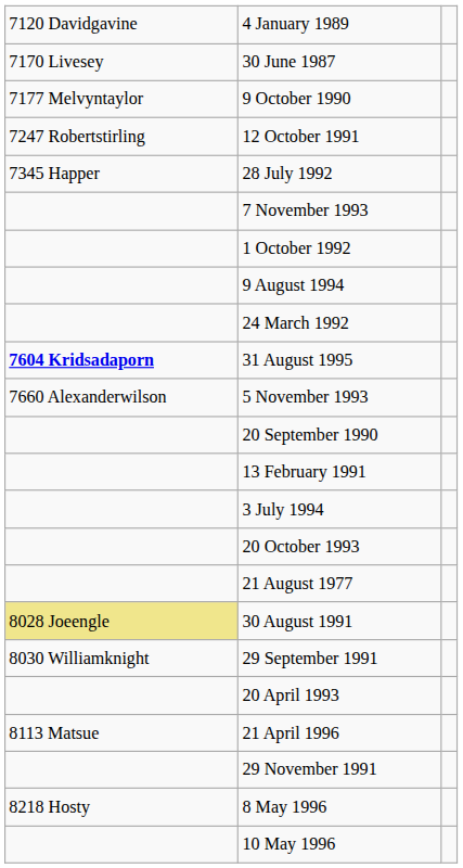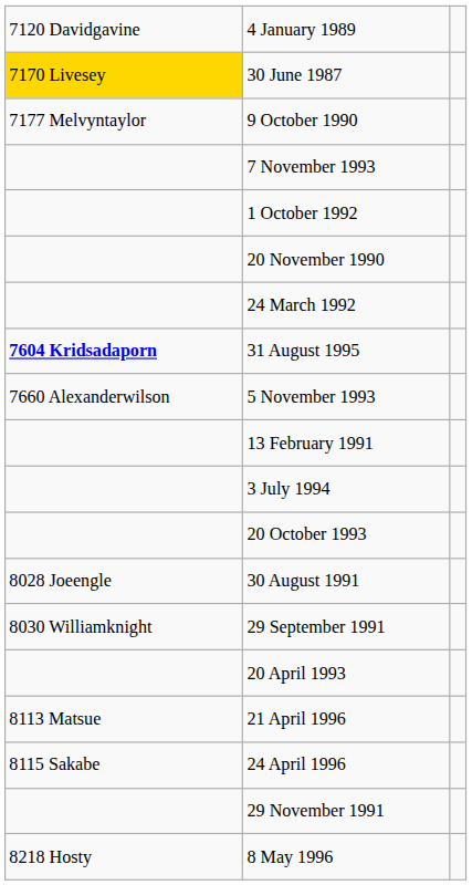30 June 1987 | column 1: no background -> gold background
- row: 7247 Robertstirling | 12 October 1991
- row: 7345 Happer | 28 July 1992
- row: 9 August 1994
+ row: 20 November 1990
- row: 20 September 1990
- row: 21 August 1977
30 August 1991 | column 1: khaki background -> no background
+ row: 8115 Sakabe | 24 April 1996
- row: 10 May 1996
